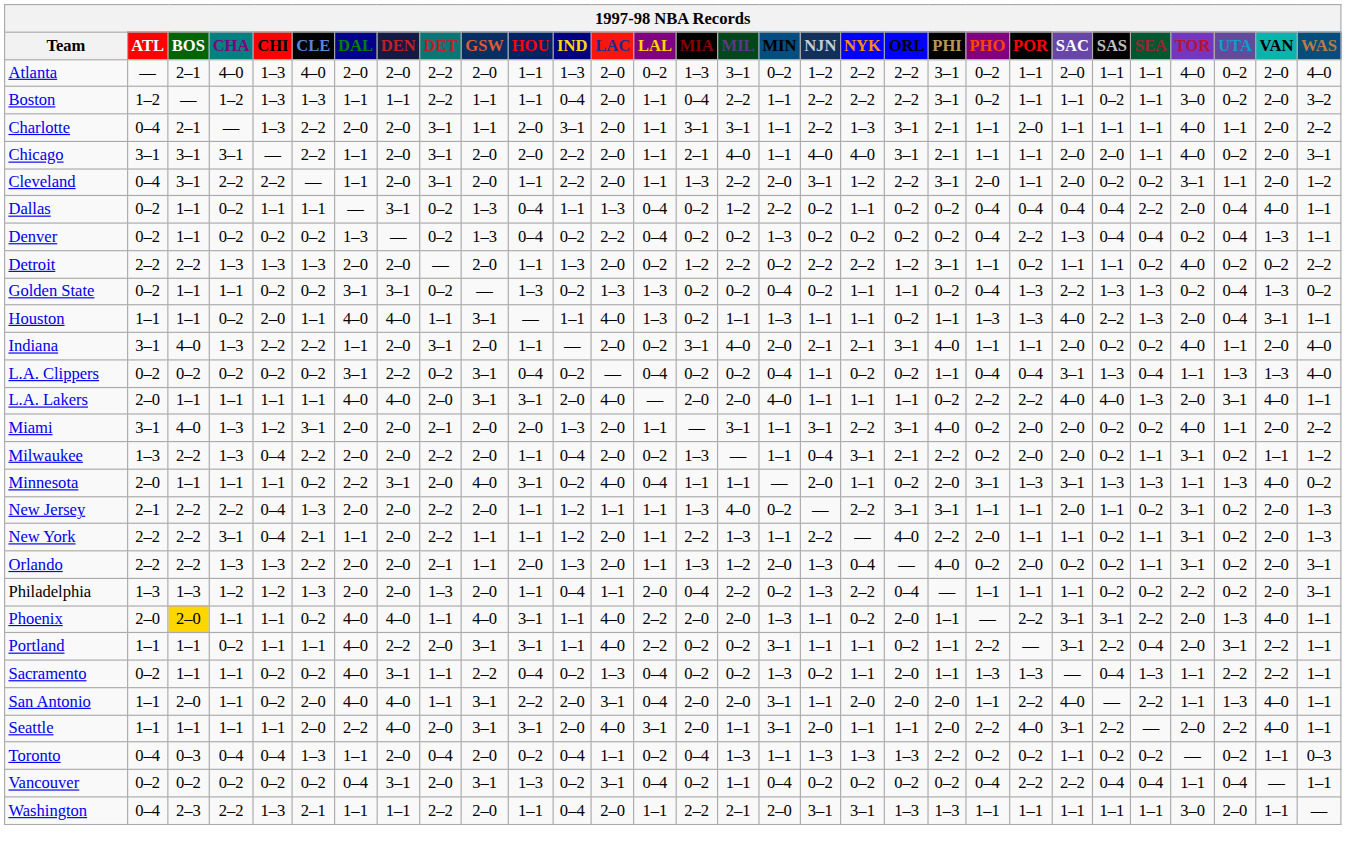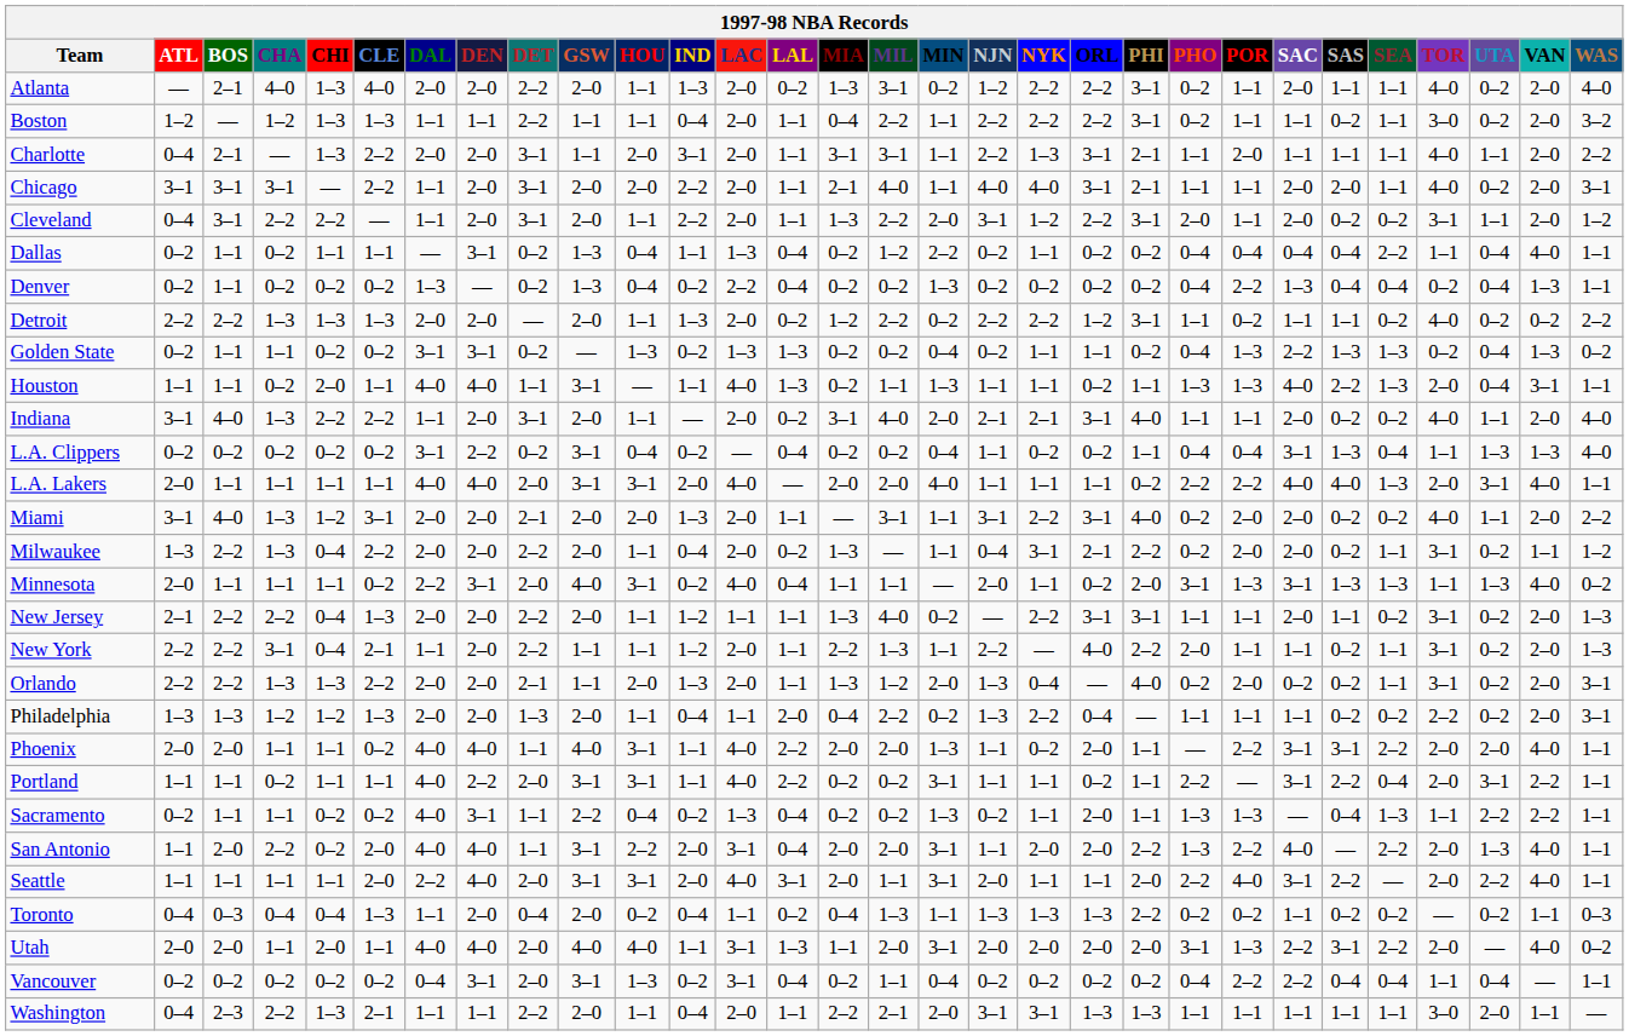Dallas | TOR: 2–0 -> 1–1
Phoenix | BOS: gold background -> no background
Phoenix | UTA: 1–3 -> 2–0
San Antonio | CHA: 1–1 -> 2–2
San Antonio | PHI: 2–0 -> 2–2
San Antonio | PHO: 1–1 -> 1–3
San Antonio | TOR: 1–1 -> 2–0
+ row: Utah | 2–0 | 2–0 | 1–1 | 2–0 | 1–1 | 4–0 | 4–0 | 2–0 | 4–0 | 4–0 | 1–1 | 3–1 | 1–3 | 1–1 | 2–0 | 3–1 | 2–0 | 2–0 | 2–0 | 2–0 | 3–1 | 1–3 | 2–2 | 3–1 | 2–2 | 2–0 | — | 4–0 | 0–2
